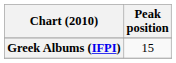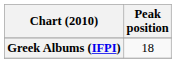Greek Albums (IFPI) | Peak position: 15 -> 18
